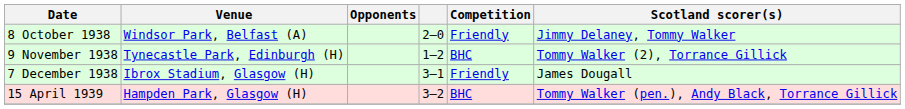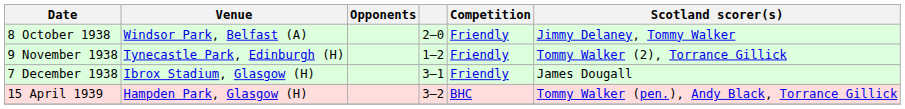9 November 1938 | Competition: BHC -> Friendly
